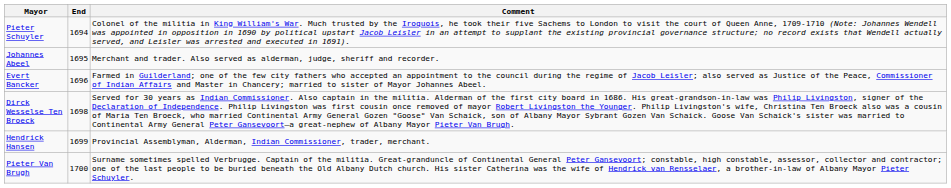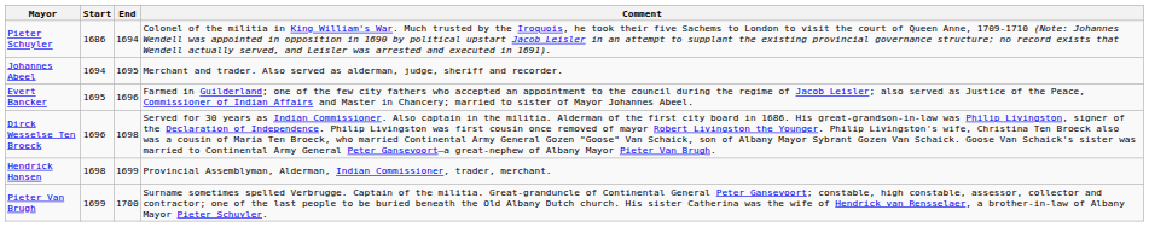+ column: Start | 1686 | 1694 | 1695 | 1696 | 1698 | 1699
